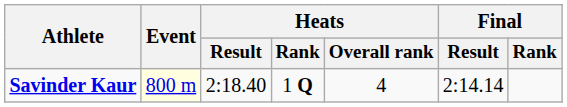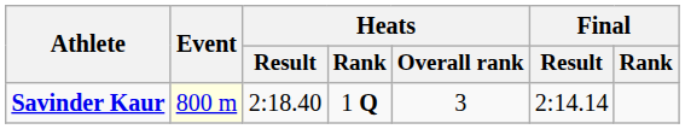Savinder Kaur | Heats / Overall rank: 4 -> 3
